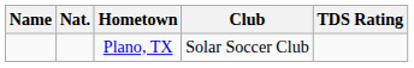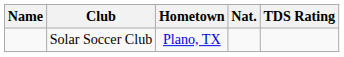columns swapped: Nat. <-> Club
